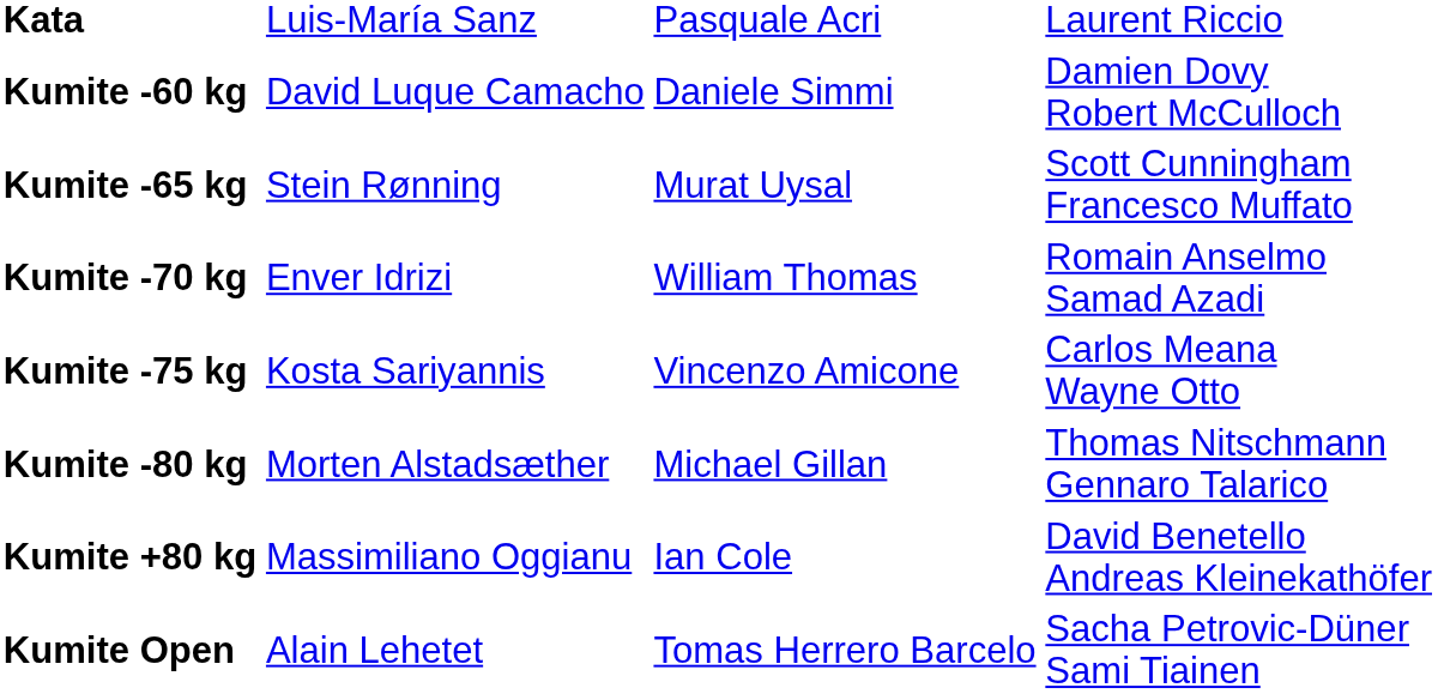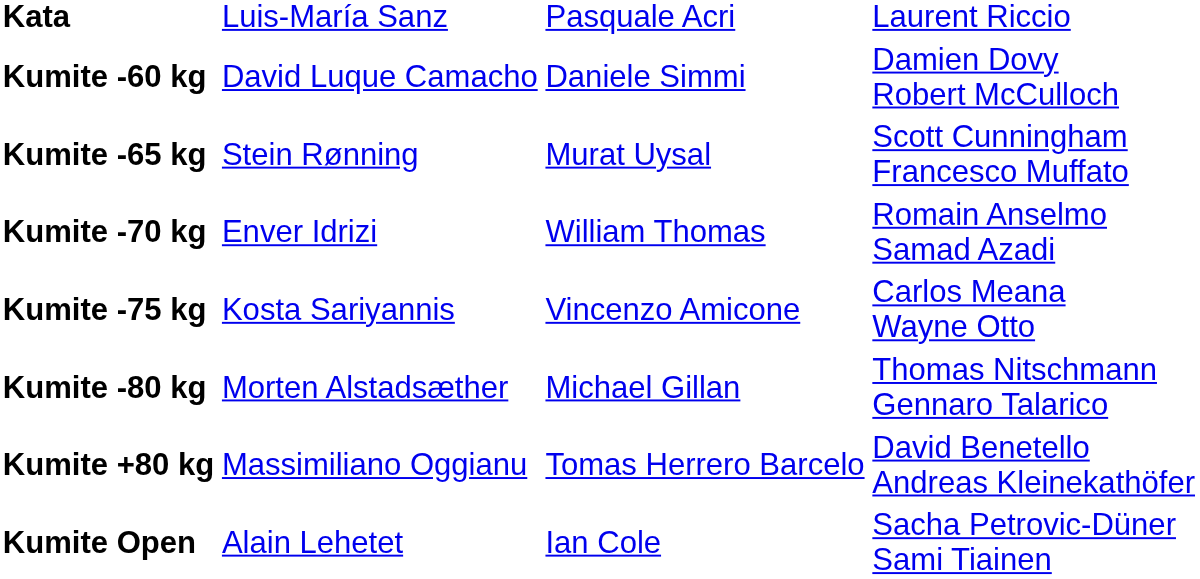Kumite +80 kg | column 3: Ian Cole -> Tomas Herrero Barcelo
Kumite Open | column 3: Tomas Herrero Barcelo -> Ian Cole
